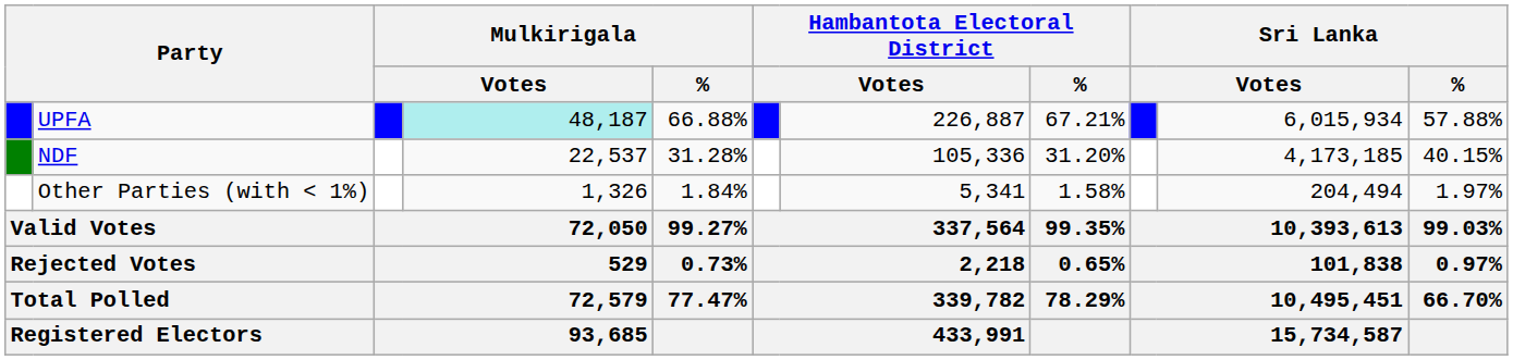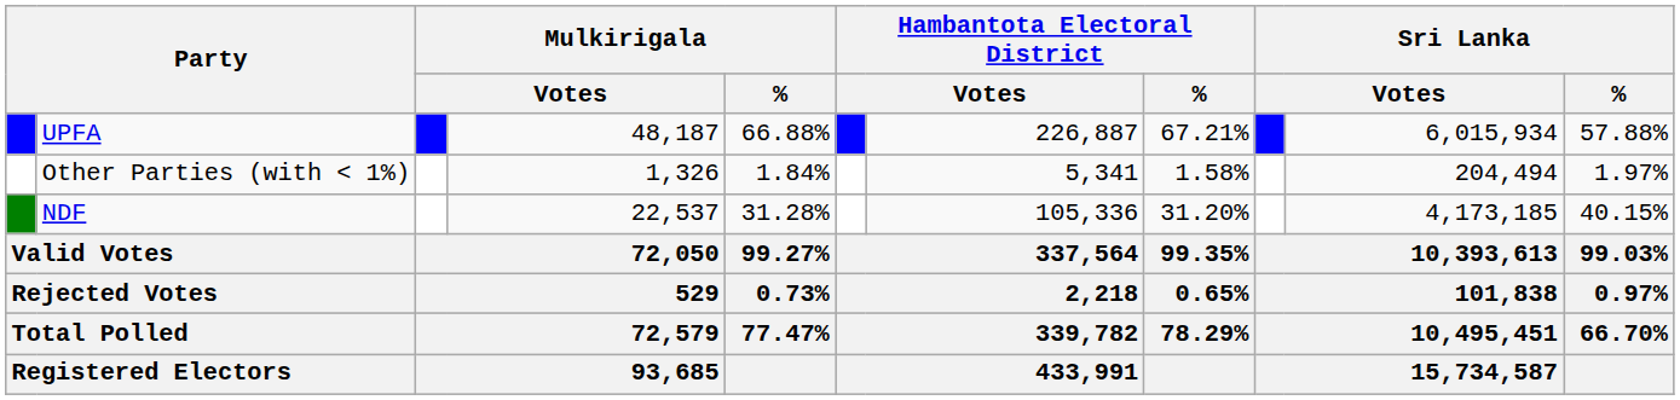UPFA | column 4: paleturquoise background -> no background
rows swapped: NDF <-> Other Parties (with < 1%)
